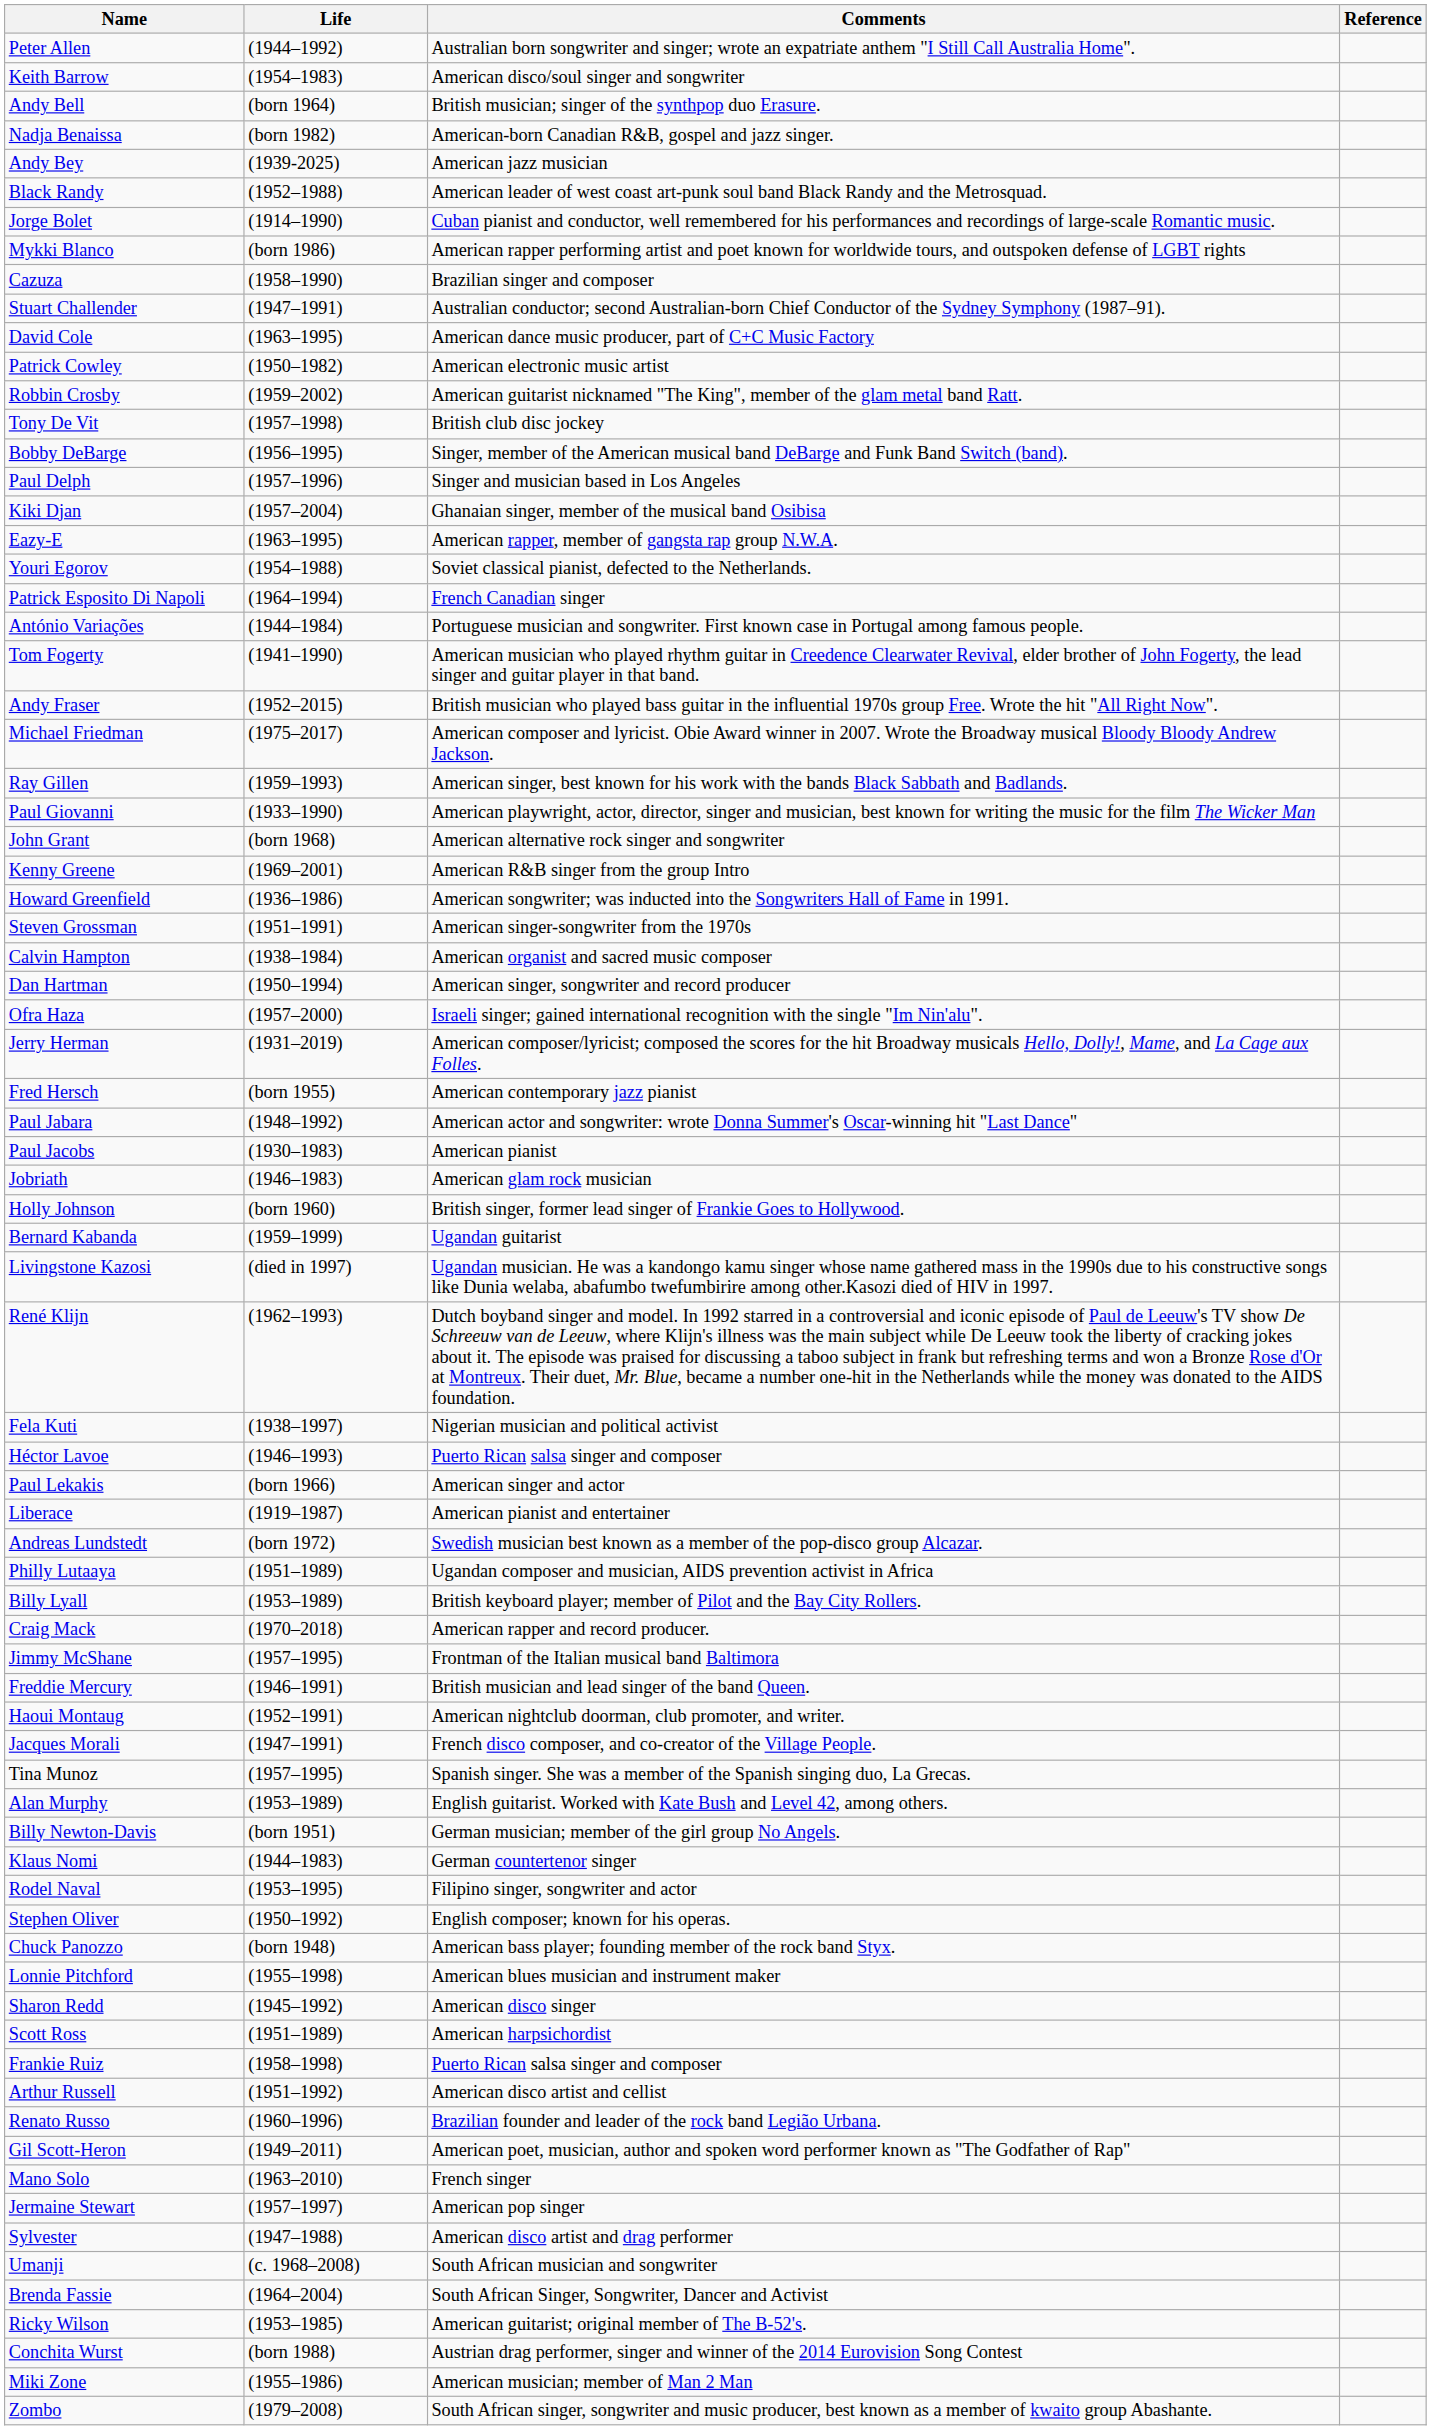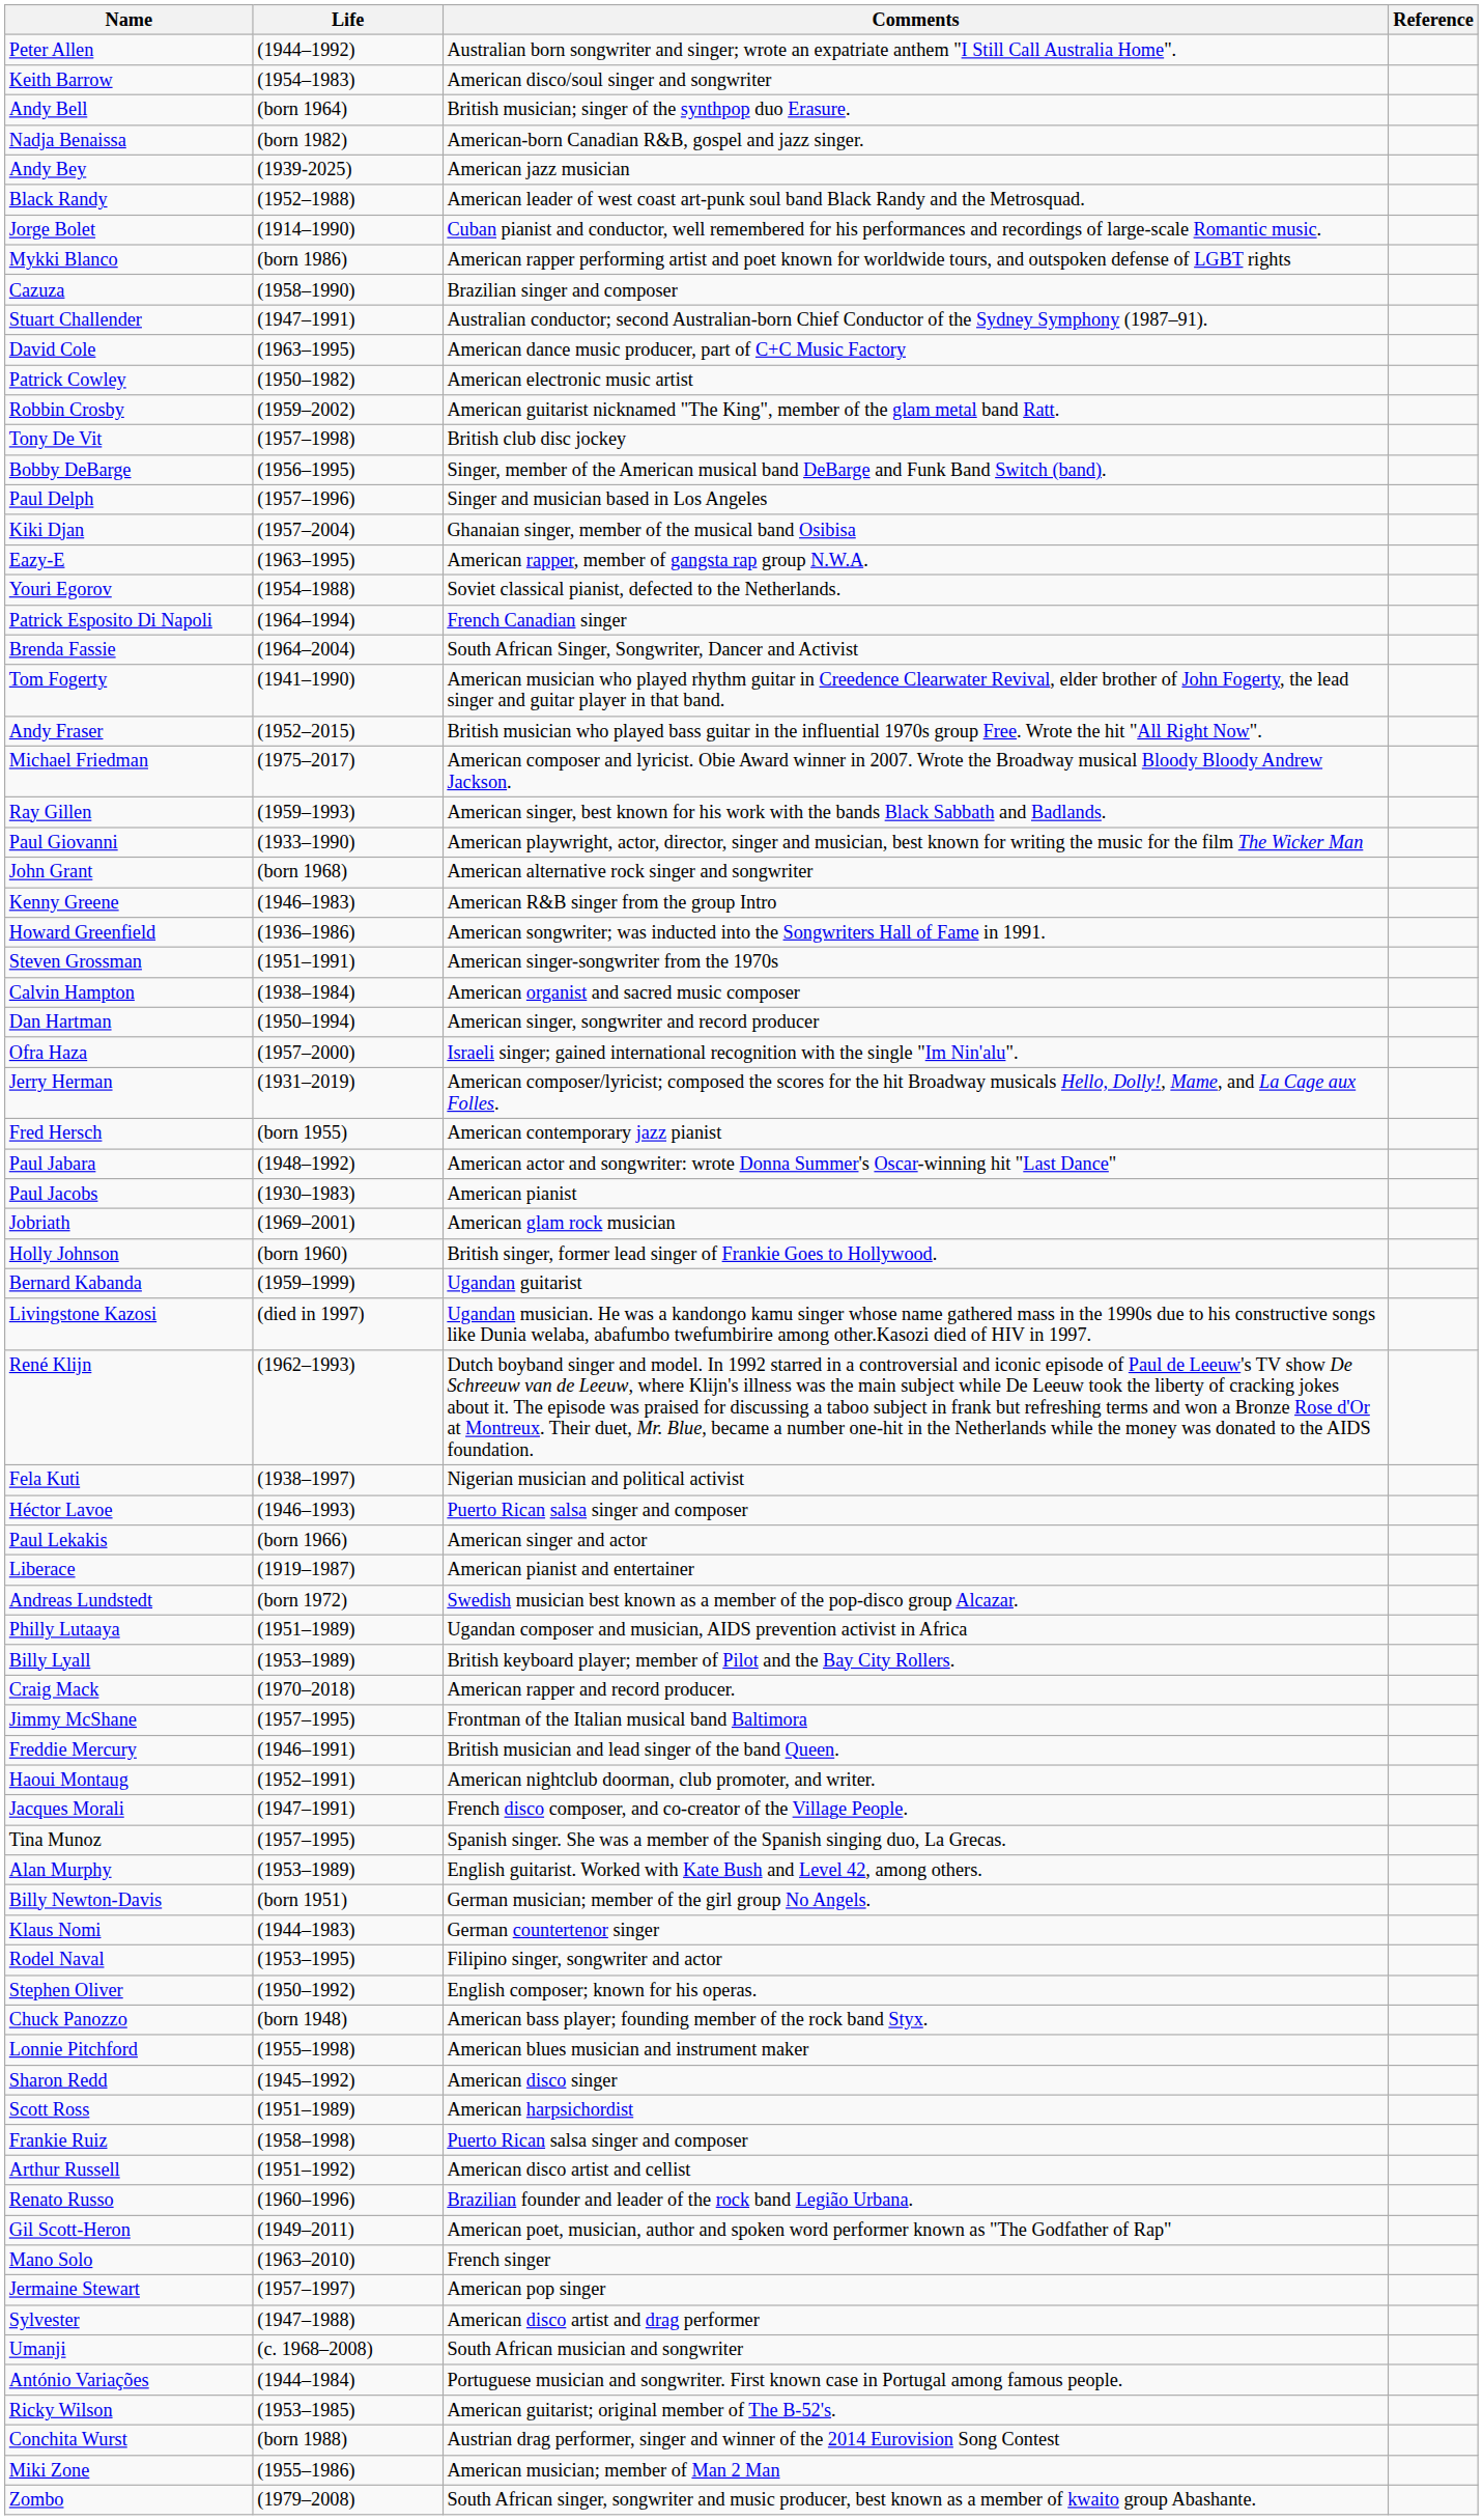rows swapped: Brenda Fassie <-> António Variações
Kenny Greene | Life: (1969–2001) -> (1946–1983)
Jobriath | Life: (1946–1983) -> (1969–2001)
